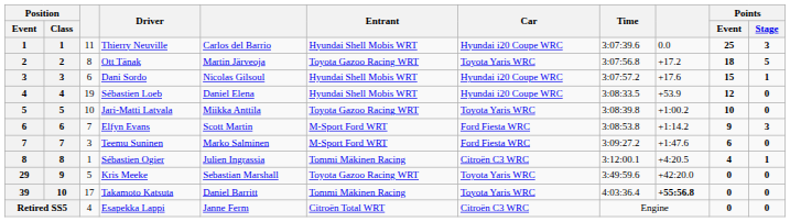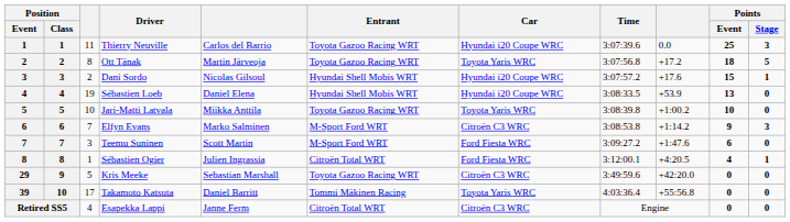Thierry Neuville | Entrant: Hyundai Shell Mobis WRT -> Toyota Gazoo Racing WRT
Dani Sordo | column 3: 6 -> 2
Sébastien Loeb | Points / Event: 12 -> 13
Elfyn Evans | column 5: Scott Martin -> Marko Salminen
Elfyn Evans | Car: Ford Fiesta WRC -> Citroën C3 WRC
Teemu Suninen | column 5: Marko Salminen -> Scott Martin
Sébastien Ogier | Entrant: Tommi Mäkinen Racing -> Citroën Total WRT
Sébastien Ogier | Car: Citroën C3 WRC -> Ford Fiesta WRC
Kris Meeke | Car: Toyota Yaris WRC -> Citroën C3 WRC
Takamoto Katsuta | column 9: bold -> normal
